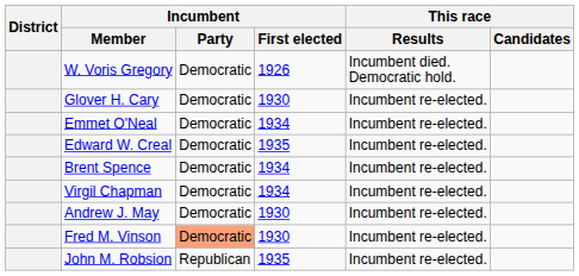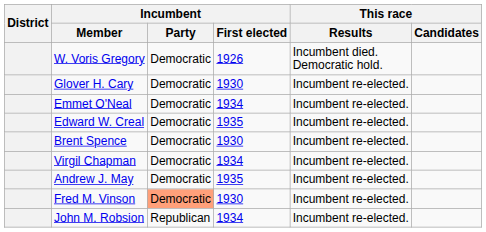Brent Spence | Incumbent / First elected: 1934 -> 1930
Andrew J. May | Incumbent / First elected: 1930 -> 1935
John M. Robsion | Incumbent / First elected: 1935 -> 1934
